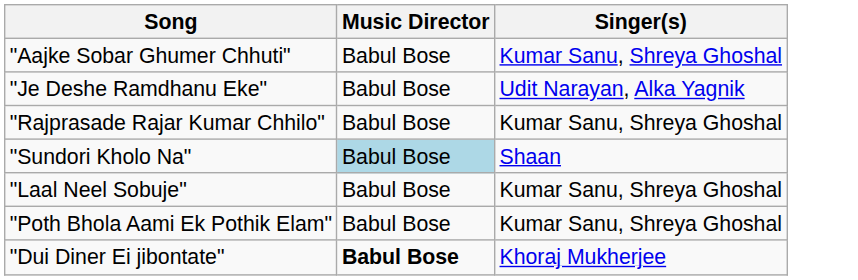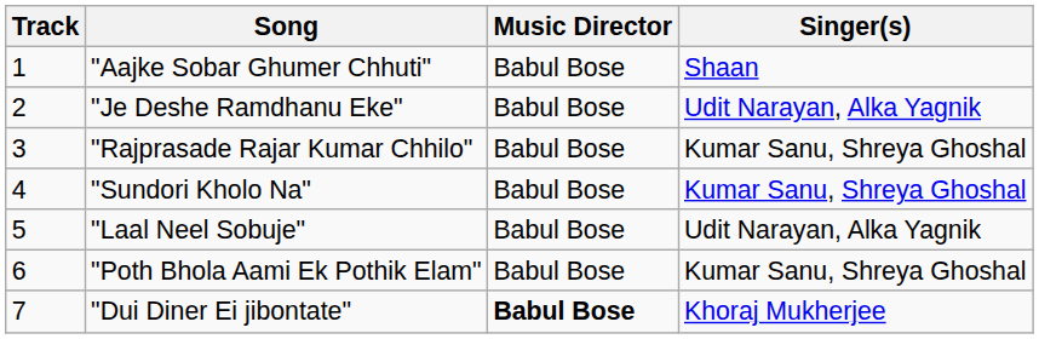+ column: Track | 1 | 2 | 3 | 4 | 5 | 6 | 7
"Aajke Sobar Ghumer Chhuti" | Singer(s): Kumar Sanu, Shreya Ghoshal -> Shaan
"Sundori Kholo Na" | Music Director: lightblue background -> no background
"Sundori Kholo Na" | Singer(s): Shaan -> Kumar Sanu, Shreya Ghoshal
"Laal Neel Sobuje" | Singer(s): Kumar Sanu, Shreya Ghoshal -> Udit Narayan, Alka Yagnik
